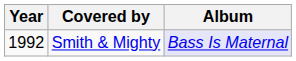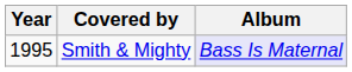Smith & Mighty | Year: 1992 -> 1995
